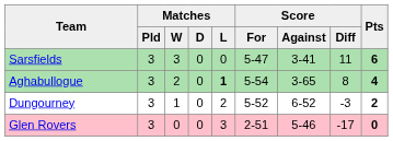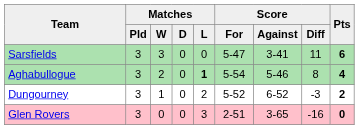Aghabullogue | Score / Against: 3-65 -> 5-46
Glen Rovers | Score / Against: 5-46 -> 3-65
Glen Rovers | Score / Diff: -17 -> -16
